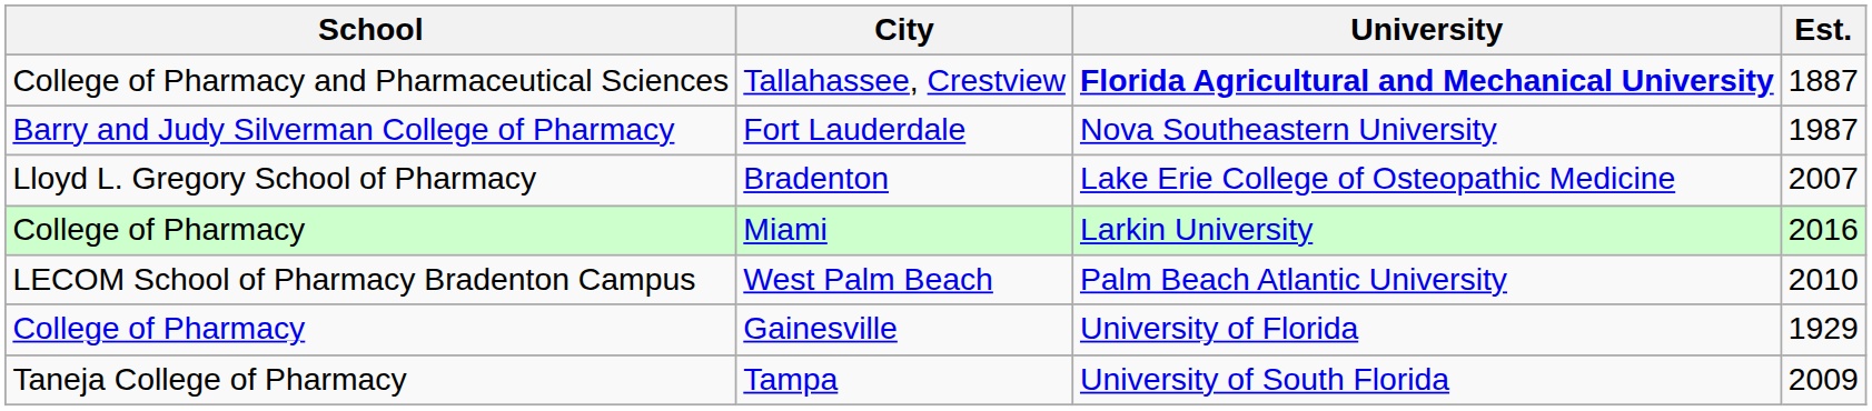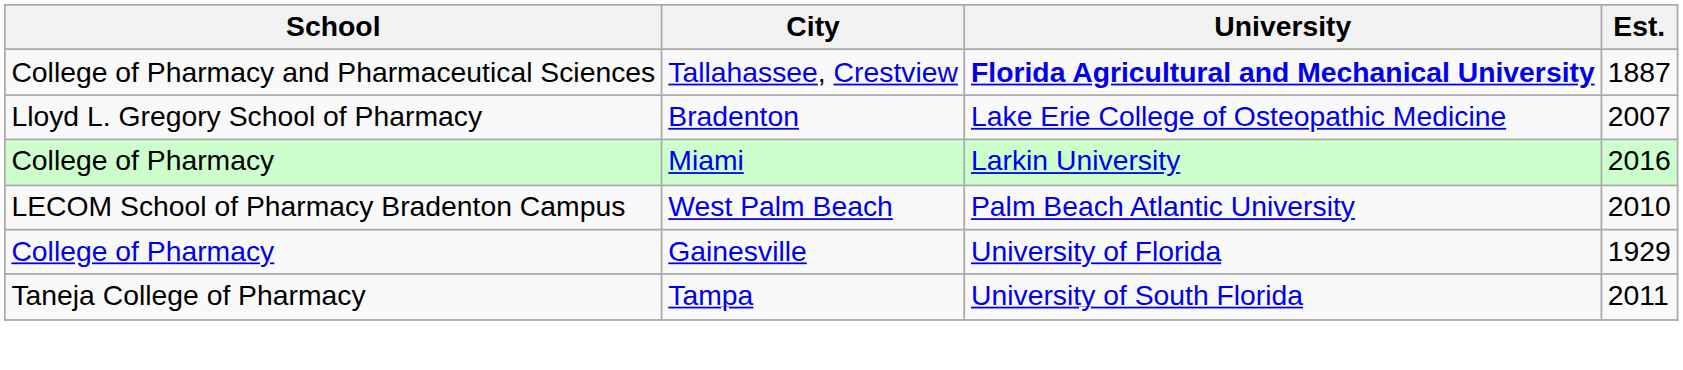- row: Barry and Judy Silverman College of Pharmacy | Fort Lauderdale | Nova Southeastern University | 1987
Tampa | Est.: 2009 -> 2011
